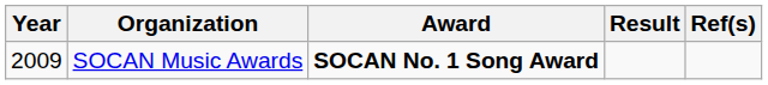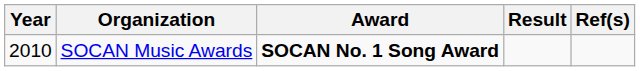SOCAN Music Awards | Year: 2009 -> 2010
